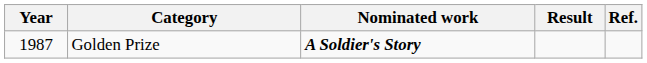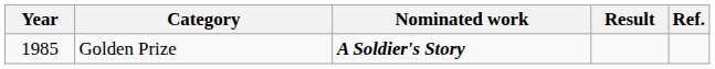Golden Prize | Year: 1987 -> 1985
